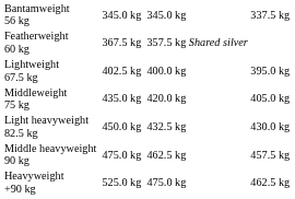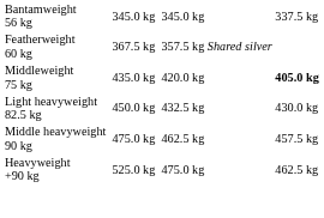- row: Lightweight 67.5 kg | 402.5 kg | 400.0 kg | 395.0 kg
Middleweight 75 kg | column 7: normal -> bold
